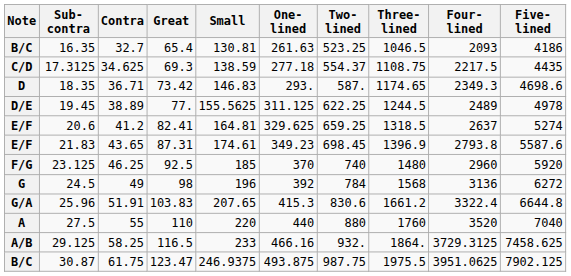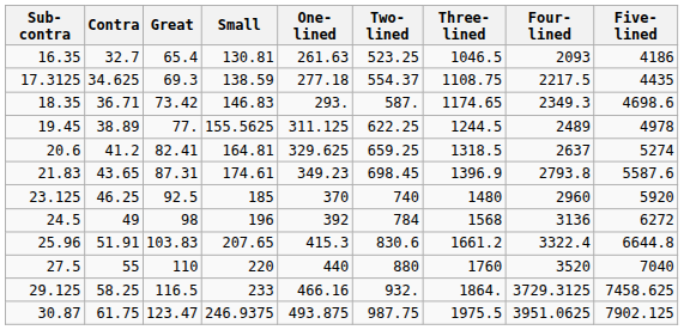- column: Note | B/C | C/D | D | D/E | E/F | E/F | F/G | G | G/A | A | A/B | B/C
